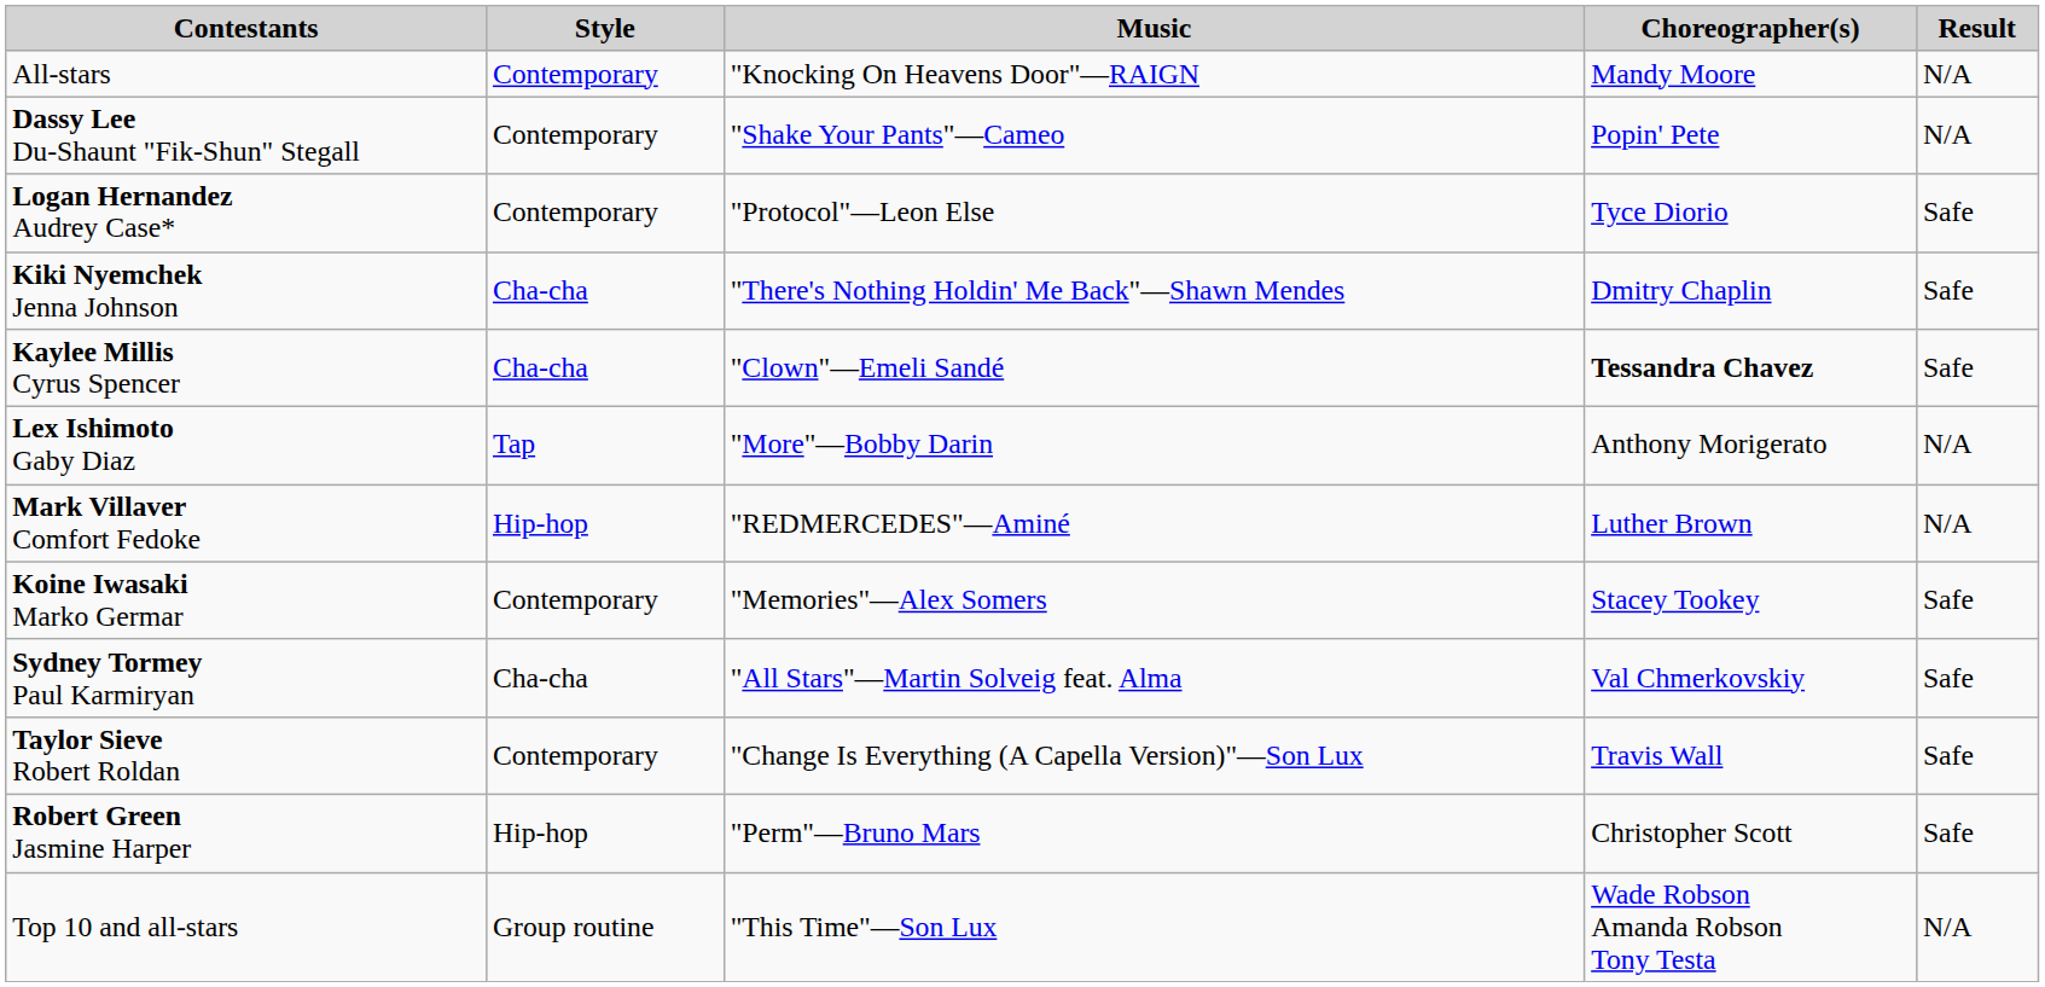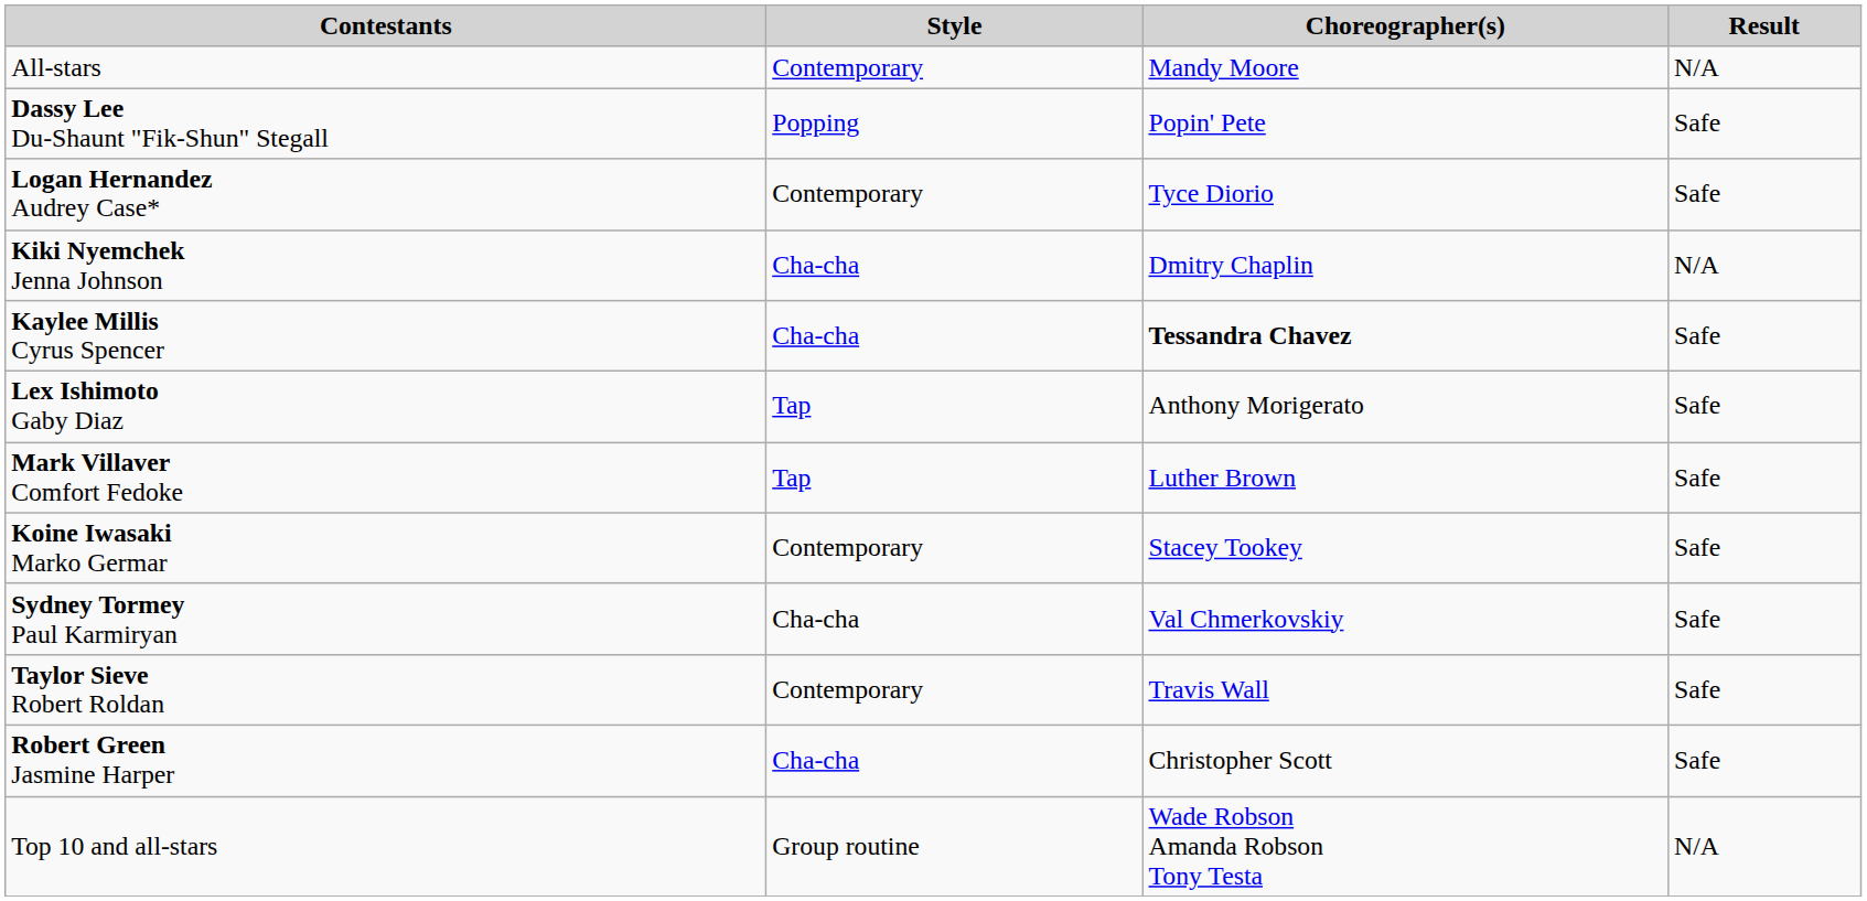- column: Music | "Knocking On Heavens Door"—RAIGN | "Shake Your Pants"—Cameo | "Protocol"—Leon Else | "There's Nothing Holdin' Me Back"—Shawn Mendes | "Clown"—Emeli Sandé | "More"—Bobby Darin | "REDMERCEDES"—Aminé | "Memories"—Alex Somers | "All Stars"—Martin Solveig feat. Alma | "Change Is Everything (A Capella Version)"—Son Lux | "Perm"—Bruno Mars | "This Time"—Son Lux
Dassy Lee Du-Shaunt "Fik-Shun" Stegall | Style: Contemporary -> Popping
Dassy Lee Du-Shaunt "Fik-Shun" Stegall | Result: N/A -> Safe
Kiki Nyemchek Jenna Johnson | Result: Safe -> N/A
Lex Ishimoto Gaby Diaz | Result: N/A -> Safe
Mark Villaver Comfort Fedoke | Style: Hip-hop -> Tap
Mark Villaver Comfort Fedoke | Result: N/A -> Safe
Robert Green Jasmine Harper | Style: Hip-hop -> Cha-cha
